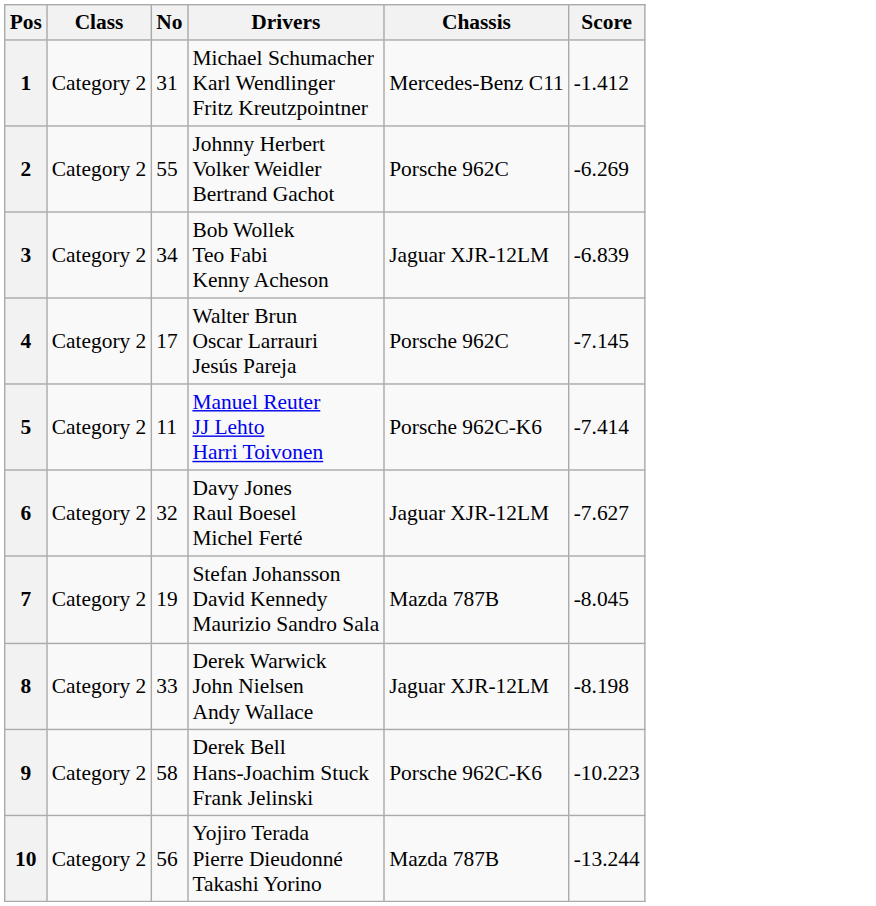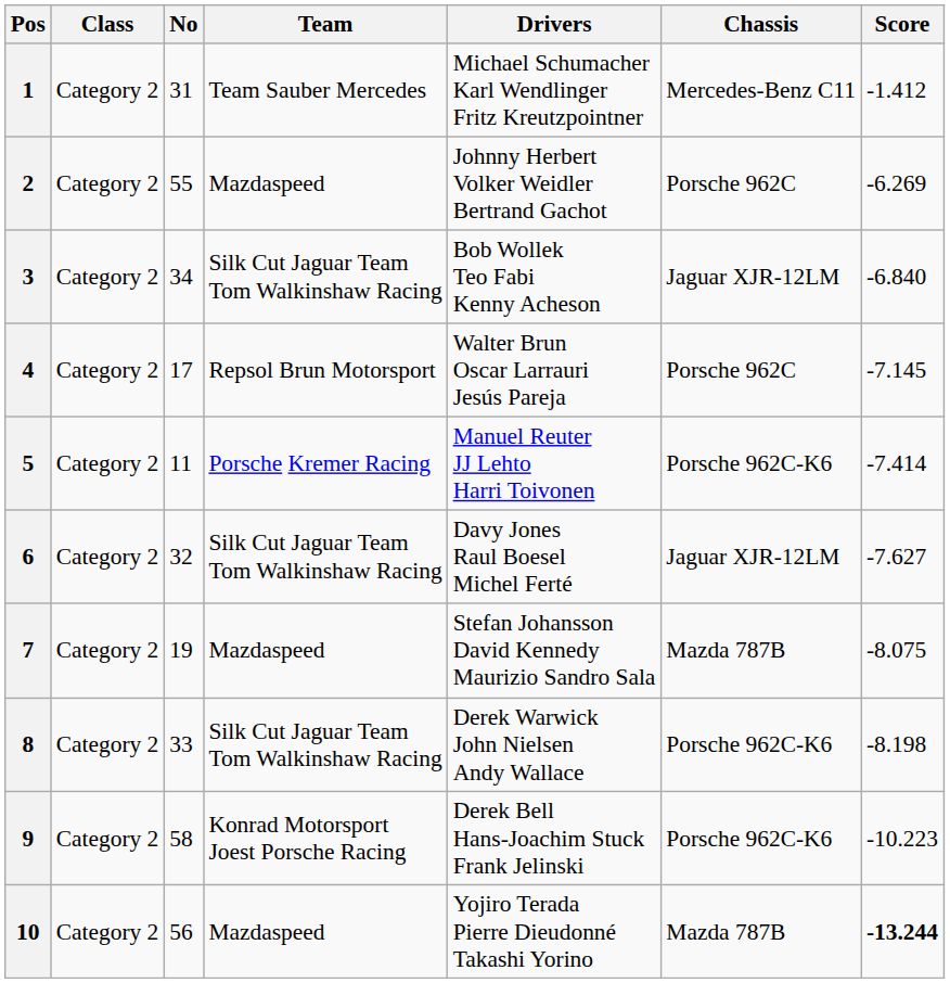+ column: Team | Team Sauber Mercedes | Mazdaspeed | Silk Cut Jaguar Team Tom Walkinshaw Racing | Repsol Brun Motorsport | Porsche Kremer Racing | Silk Cut Jaguar Team Tom Walkinshaw Racing | Mazdaspeed | Silk Cut Jaguar Team Tom Walkinshaw Racing | Konrad Motorsport Joest Porsche Racing | Mazdaspeed
3 | Score: -6.839 -> -6.840
7 | Score: -8.045 -> -8.075
8 | Chassis: Jaguar XJR-12LM -> Porsche 962C-K6
10 | Score: normal -> bold
